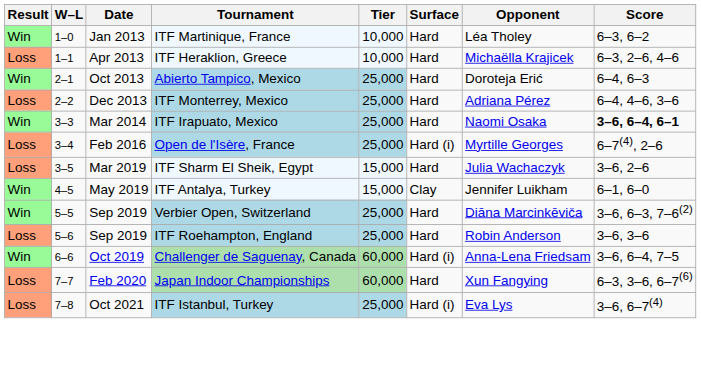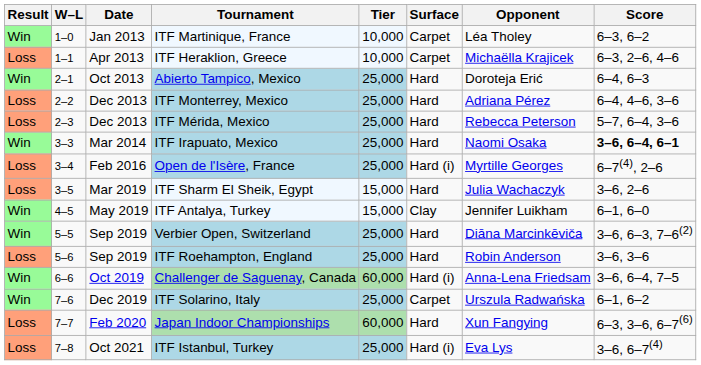ITF Martinique, France | Surface: Hard -> Carpet
ITF Heraklion, Greece | Surface: Hard -> Carpet
+ row: Loss | 2–3 | Dec 2013 | ITF Mérida, Mexico | 25,000 | Hard | Rebecca Peterson | 5–7, 6–4, 3–6
+ row: Win | 7–6 | Dec 2019 | ITF Solarino, Italy | 25,000 | Carpet | Urszula Radwańska | 6–1, 6–2
